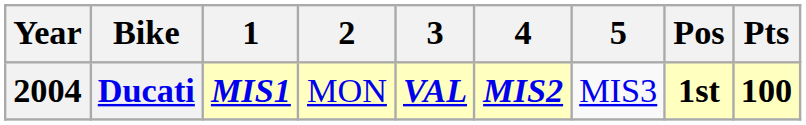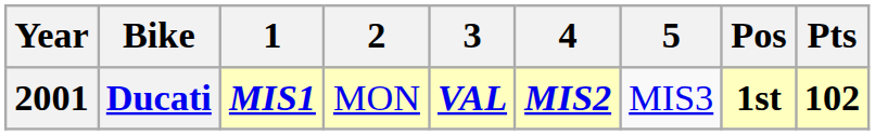Ducati | Year: 2004 -> 2001
Ducati | Pts: 100 -> 102
